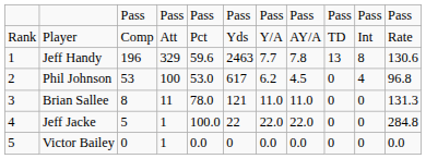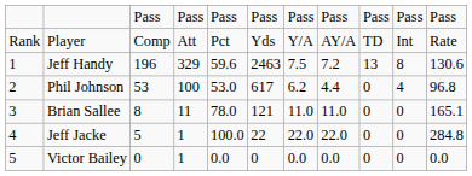Jeff Handy | column 7: 7.7 -> 7.5
Jeff Handy | column 8: 7.8 -> 7.2
Phil Johnson | column 8: 4.5 -> 4.4
Brian Sallee | column 11: 131.3 -> 165.1
